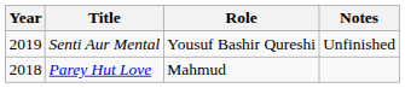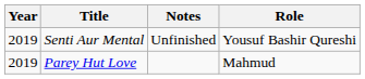columns swapped: Role <-> Notes
Parey Hut Love | Year: 2018 -> 2019
